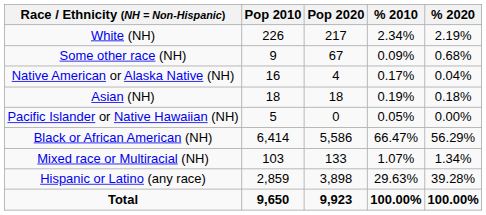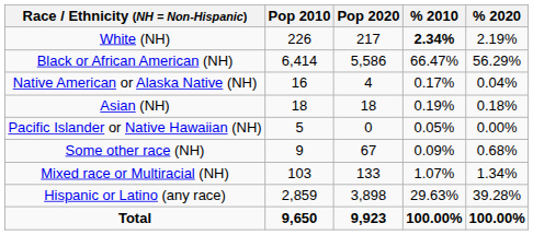White (NH) | % 2010: normal -> bold
rows swapped: Black or African American (NH) <-> Some other race (NH)
